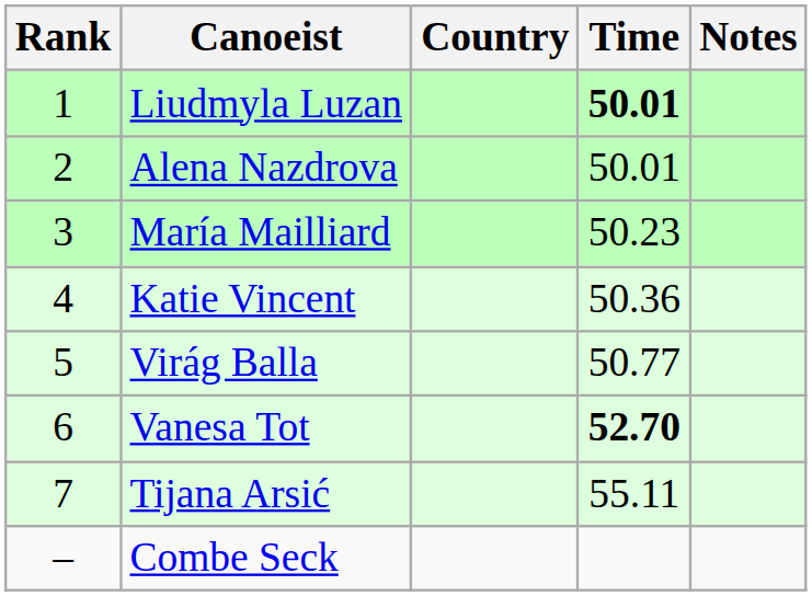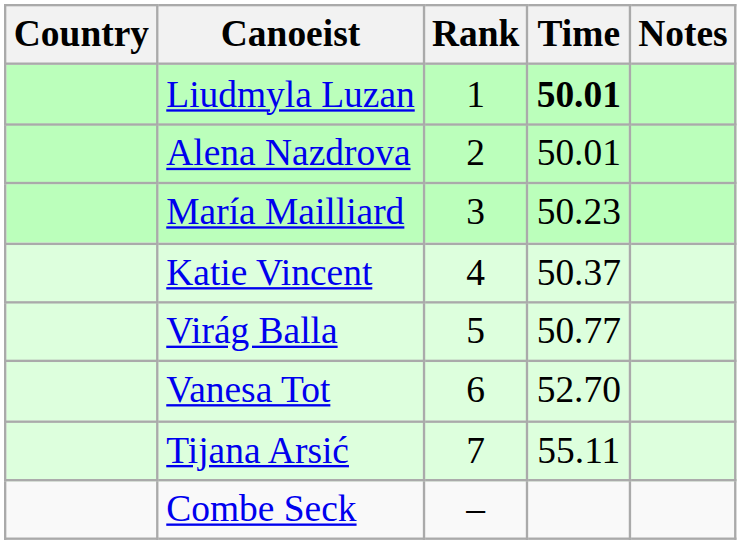columns swapped: Rank <-> Country
Katie Vincent | Time: 50.36 -> 50.37
Vanesa Tot | Time: bold -> normal
